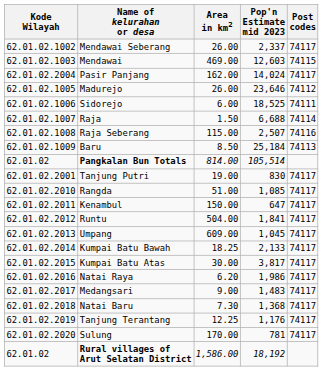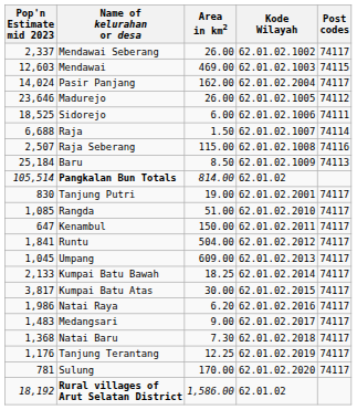columns swapped: Kode Wilayah <-> Pop'n Estimate mid 2023
